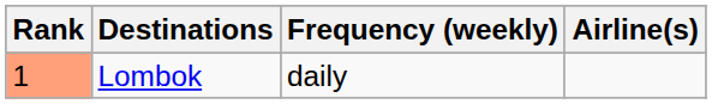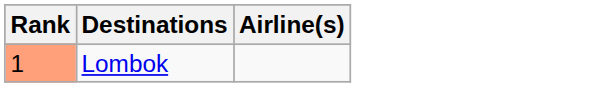- column: Frequency (weekly) | daily
